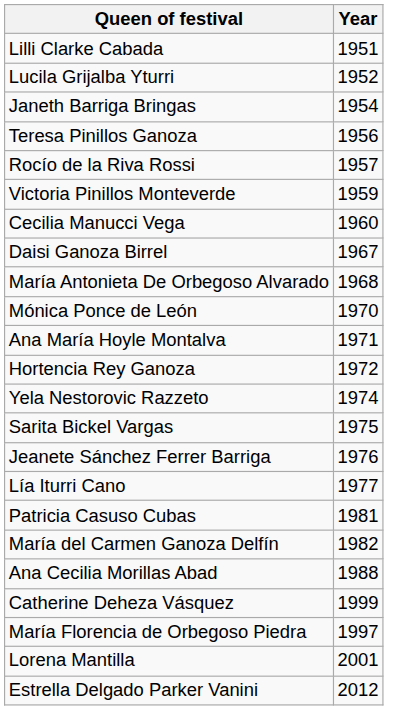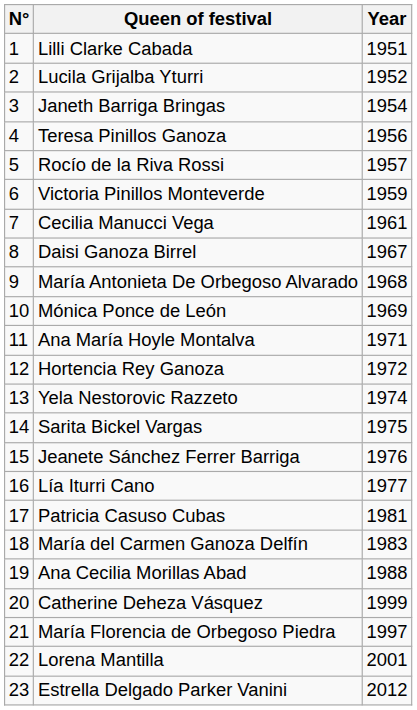+ column: N° | 1 | 2 | 3 | 4 | 5 | 6 | 7 | 8 | 9 | 10 | 11 | 12 | 13 | 14 | 15 | 16 | 17 | 18 | 19 | 20 | 21 | 22 | 23
Cecilia Manucci Vega | Year: 1960 -> 1961
Mónica Ponce de León | Year: 1970 -> 1969
María del Carmen Ganoza Delfín | Year: 1982 -> 1983
